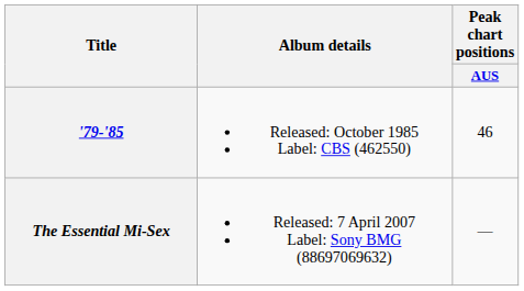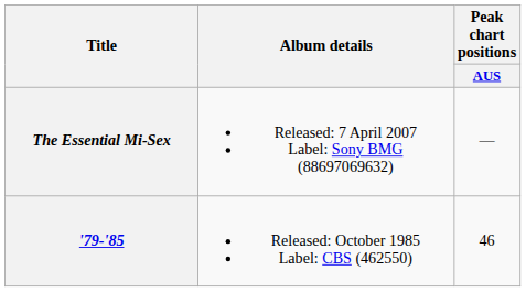rows swapped: '79-'85 <-> The Essential Mi-Sex
